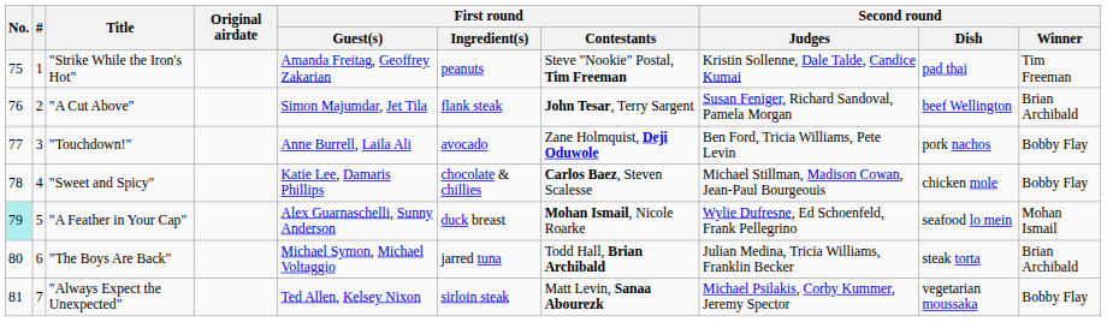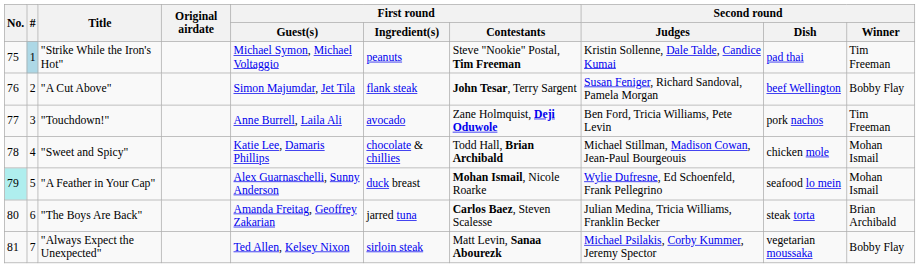"Strike While the Iron's Hot" | #: no background -> lightblue background
"Strike While the Iron's Hot" | First round / Guest(s): Amanda Freitag, Geoffrey Zakarian -> Michael Symon, Michael Voltaggio
"A Cut Above" | Second round / Winner: Brian Archibald -> Bobby Flay
"Touchdown!" | Second round / Winner: Bobby Flay -> Tim Freeman
"Sweet and Spicy" | First round / Contestants: Carlos Baez, Steven Scalesse -> Todd Hall, Brian Archibald
"Sweet and Spicy" | Second round / Winner: Bobby Flay -> Mohan Ismail
"The Boys Are Back" | First round / Guest(s): Michael Symon, Michael Voltaggio -> Amanda Freitag, Geoffrey Zakarian
"The Boys Are Back" | First round / Contestants: Todd Hall, Brian Archibald -> Carlos Baez, Steven Scalesse
